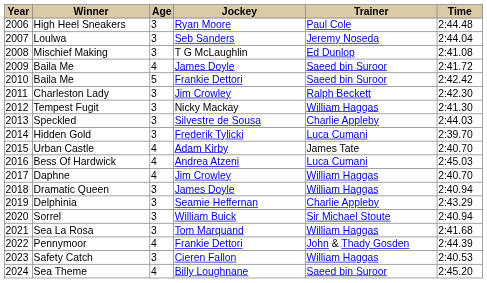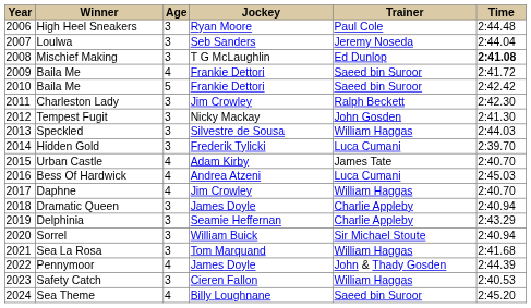Mischief Making | Time: normal -> bold
2009 / Baila Me | Jockey: James Doyle -> Frankie Dettori
Tempest Fugit | Trainer: William Haggas -> John Gosden
Speckled | Trainer: Charlie Appleby -> William Haggas
Dramatic Queen | Trainer: William Haggas -> Charlie Appleby
Pennymoor | Jockey: Frankie Dettori -> James Doyle
